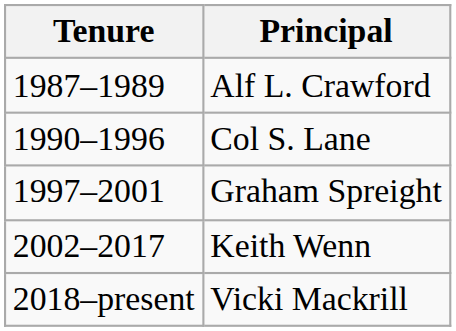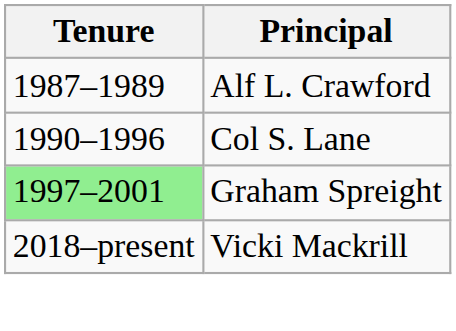Graham Spreight | Tenure: no background -> lightgreen background
- row: 2002–2017 | Keith Wenn
